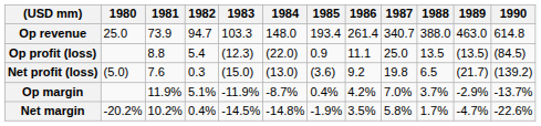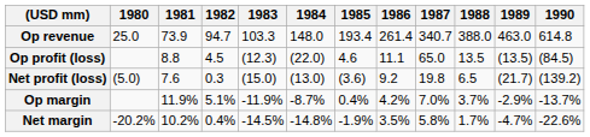Op profit (loss) | 1982: 5.4 -> 4.5
Op profit (loss) | 1985: 0.9 -> 4.6
Op profit (loss) | 1987: 25.0 -> 65.0
